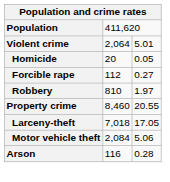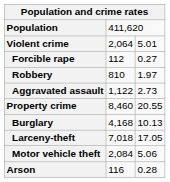- row: Homicide | 20 | 0.05
+ row: Aggravated assault | 1,122 | 2.73
+ row: Burglary | 4,168 | 10.13
